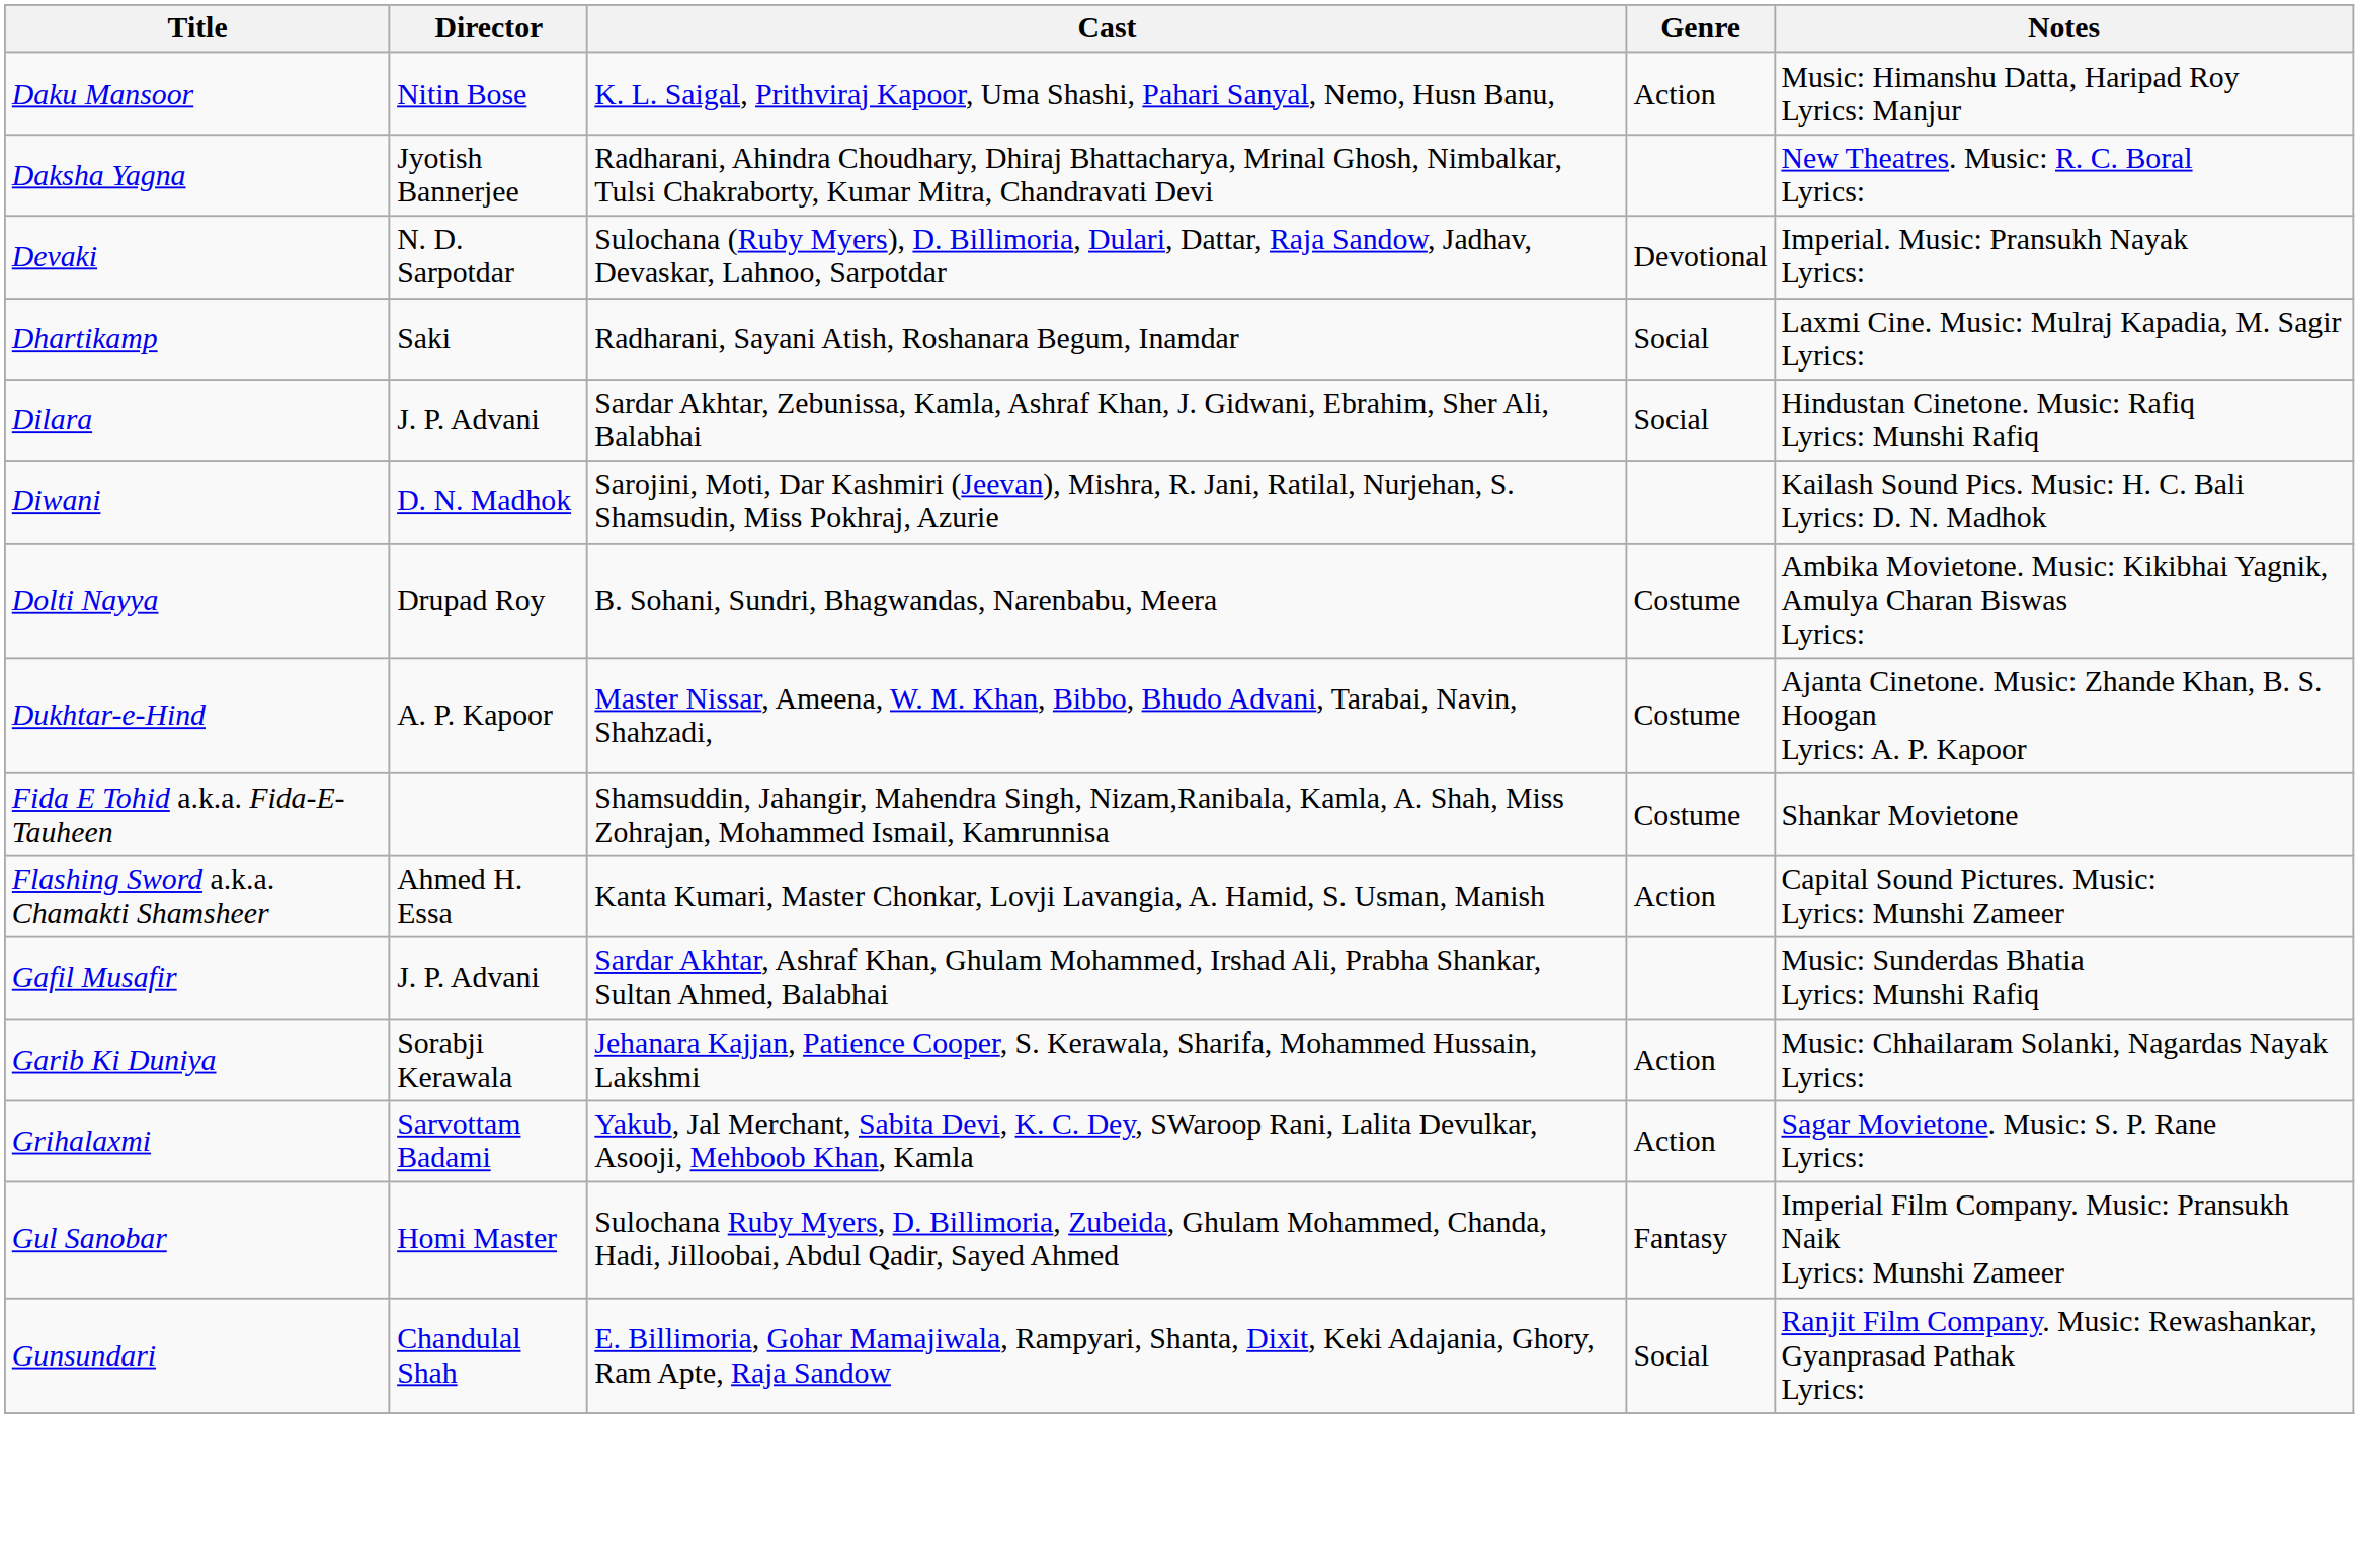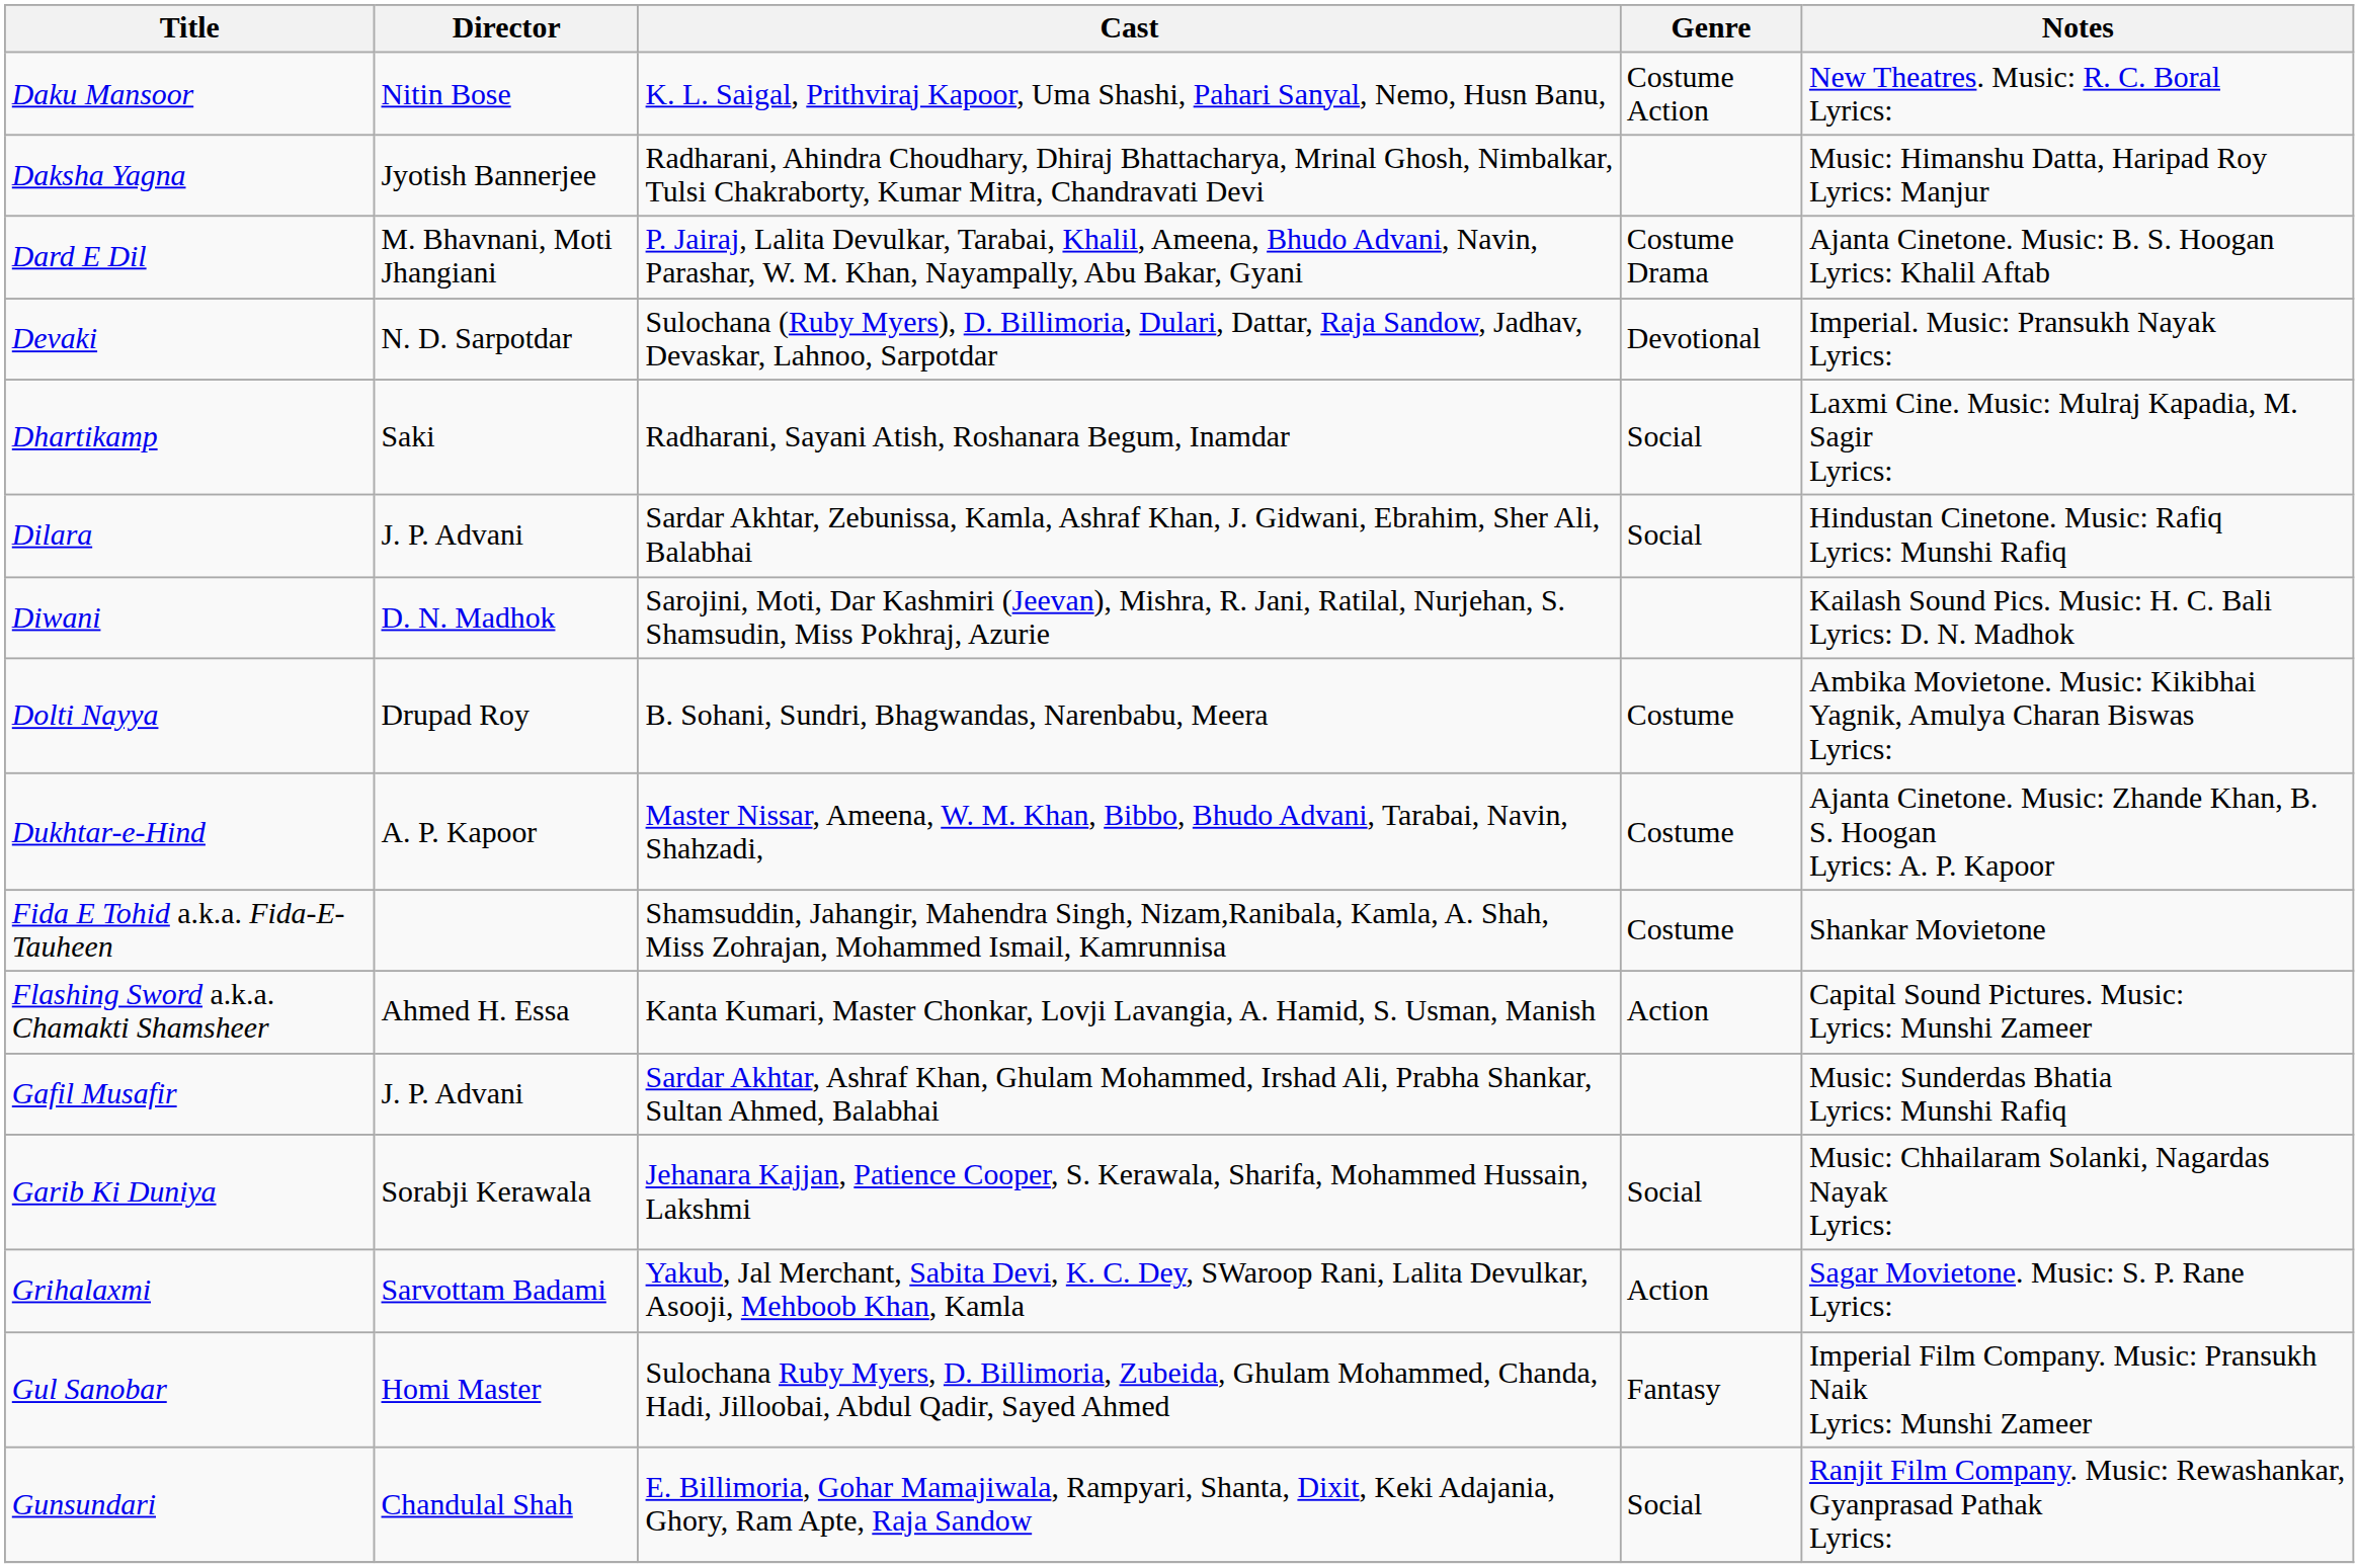Daku Mansoor | Genre: Action -> Costume Action
Daku Mansoor | Notes: Music: Himanshu Datta, Haripad Roy Lyrics: Manjur -> New Theatres. Music: R. C. Boral Lyrics:
Daksha Yagna | Notes: New Theatres. Music: R. C. Boral Lyrics: -> Music: Himanshu Datta, Haripad Roy Lyrics: Manjur
+ row: Dard E Dil | M. Bhavnani, Moti Jhangiani | P. Jairaj, Lalita Devulkar, Tarabai, Khalil, Ameena, Bhudo Advani, Navin, Parashar, W. M. Khan, Nayampally, Abu Bakar, Gyani | Costume Drama | Ajanta Cinetone. Music: B. S. Hoogan Lyrics: Khalil Aftab
Garib Ki Duniya | Genre: Action -> Social
